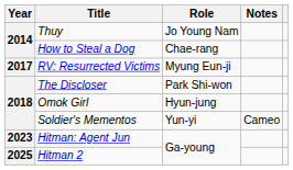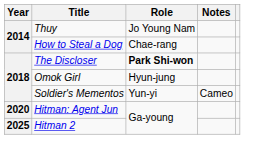- row: 2017 | RV: Resurrected Victims | Myung Eun-ji
The Discloser | Role: normal -> bold
Hitman: Agent Jun | Year: 2023 -> 2020
